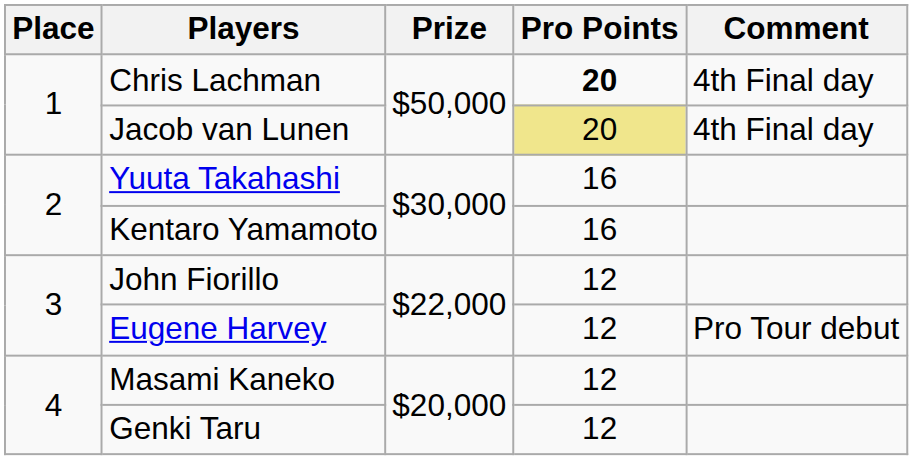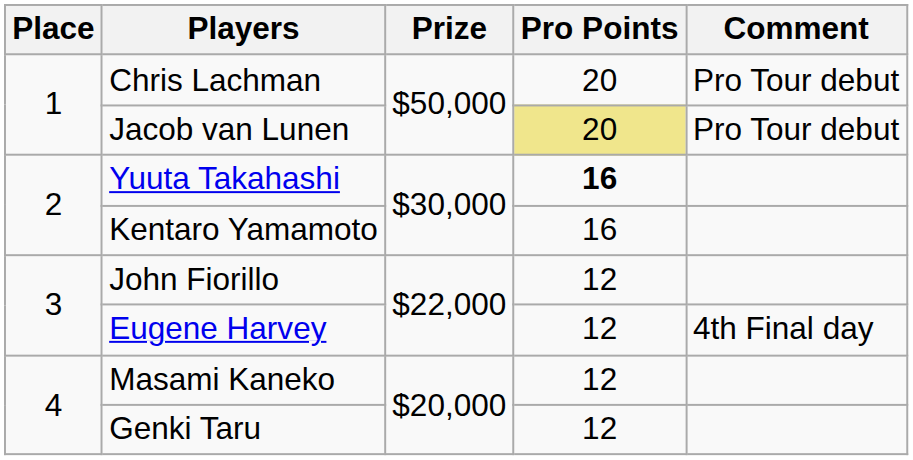Chris Lachman | Pro Points: bold -> normal
Chris Lachman | Comment: 4th Final day -> Pro Tour debut
Jacob van Lunen | Comment: 4th Final day -> Pro Tour debut
Yuuta Takahashi | Pro Points: normal -> bold
Eugene Harvey | Comment: Pro Tour debut -> 4th Final day
